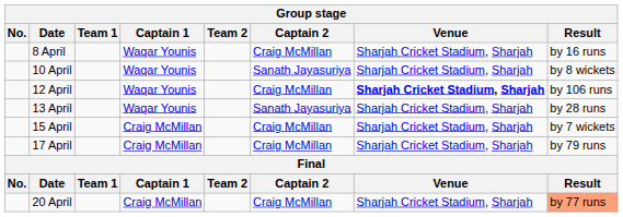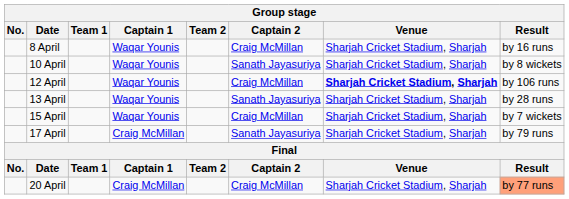15 April | Captain 1: Craig McMillan -> Waqar Younis
17 April | Captain 2: Craig McMillan -> Sanath Jayasuriya
